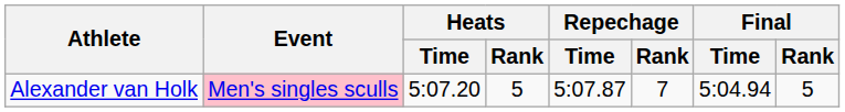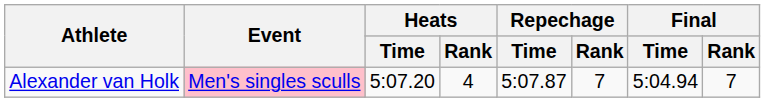Alexander van Holk | Heats / Rank: 5 -> 4
Alexander van Holk | Final / Rank: 5 -> 7
